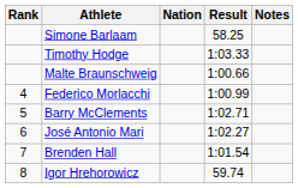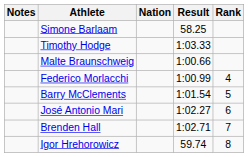columns swapped: Rank <-> Notes
Barry McClements | Result: 1:02.71 -> 1:01.54
Brenden Hall | Result: 1:01.54 -> 1:02.71
